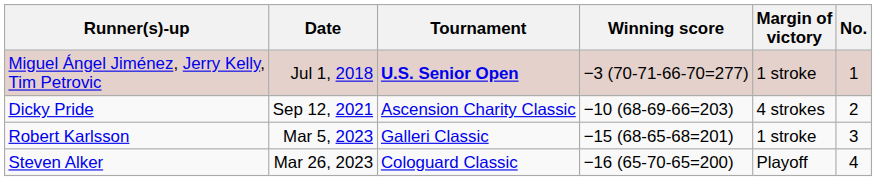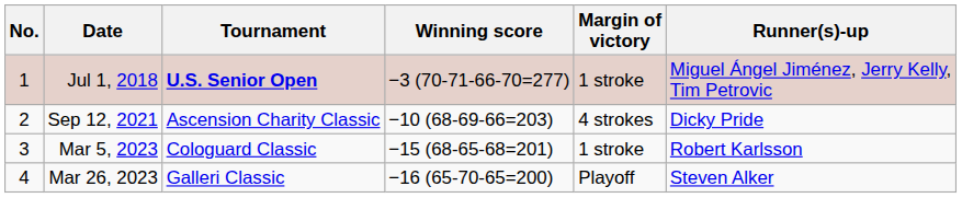columns swapped: No. <-> Runner(s)-up
Mar 5, 2023 | Tournament: Galleri Classic -> Cologuard Classic
Mar 26, 2023 | Tournament: Cologuard Classic -> Galleri Classic
